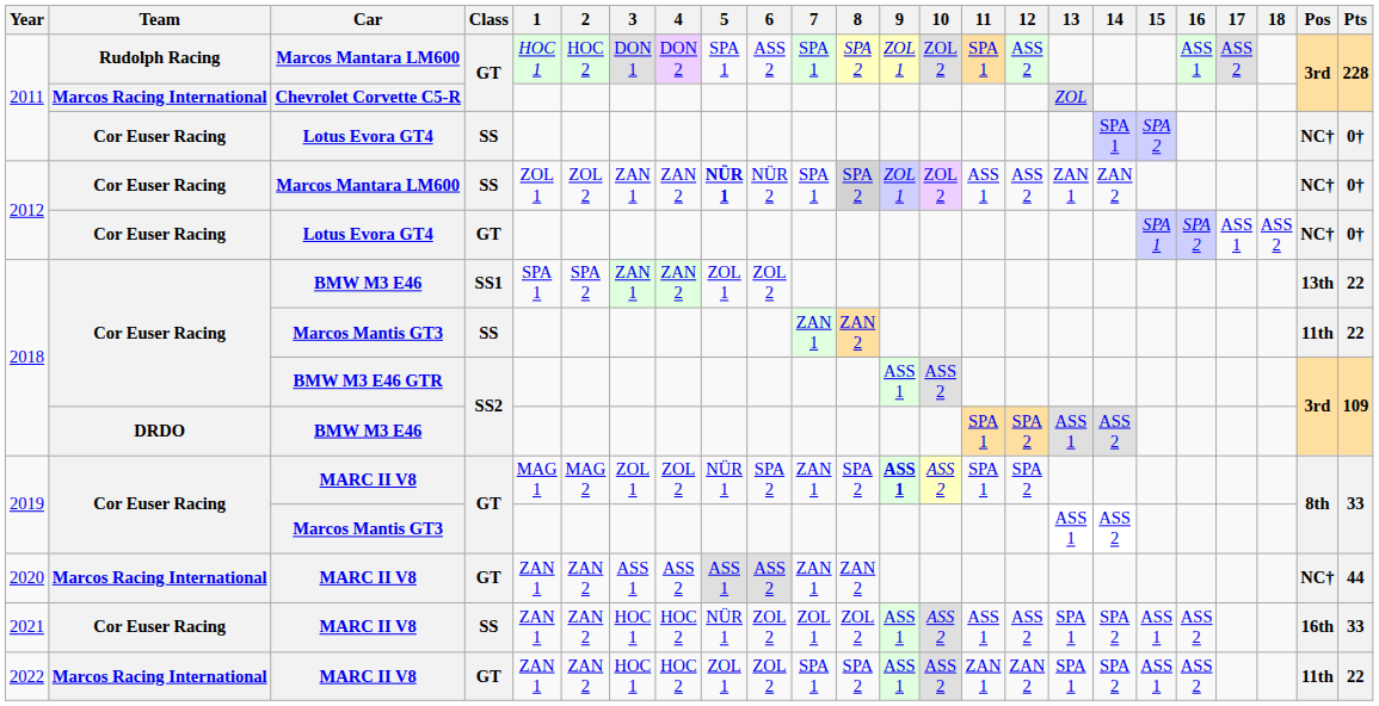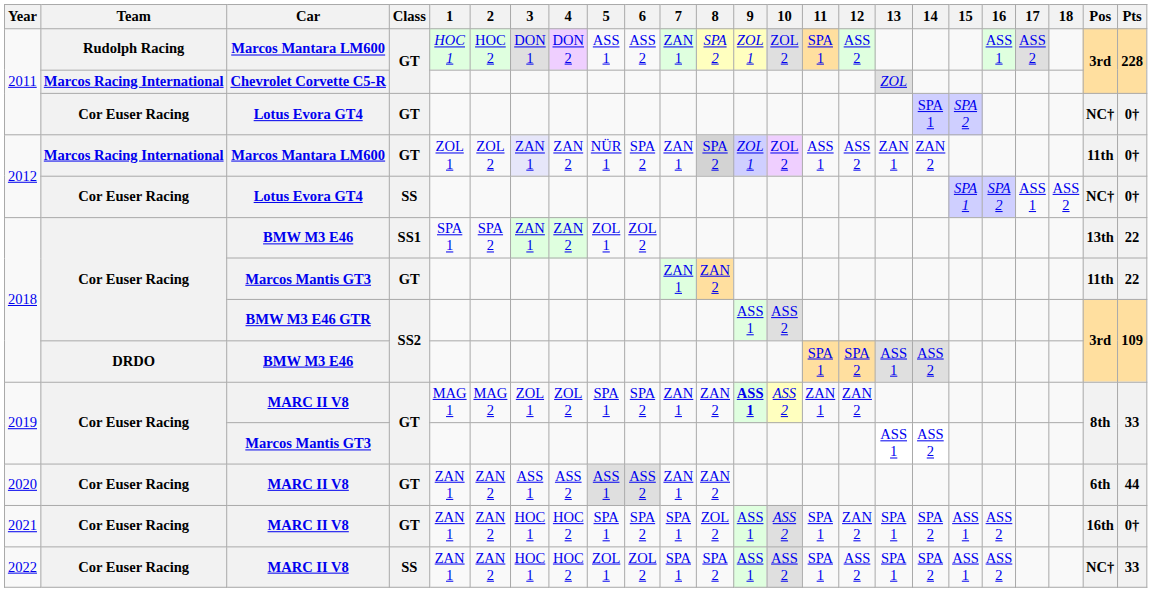2011 / Marcos Mantara LM600 | 5: SPA 1 -> ASS 1
2011 / Marcos Mantara LM600 | 7: SPA 1 -> ZAN 1
2011 / Lotus Evora GT4 | Class: SS -> GT
2012 / Marcos Mantara LM600 | Team: Cor Euser Racing -> Marcos Racing International
2012 / Marcos Mantara LM600 | Class: SS -> GT
2012 / Marcos Mantara LM600 | 3: no background -> lavender background
2012 / Marcos Mantara LM600 | 5: bold -> normal
2012 / Marcos Mantara LM600 | 6: NÜR 2 -> SPA 2
2012 / Marcos Mantara LM600 | 7: SPA 1 -> ZAN 1
2012 / Marcos Mantara LM600 | Pos: NC† -> 11th
2012 / Lotus Evora GT4 | Class: GT -> SS
2018 / Marcos Mantis GT3 | Class: SS -> GT
2019 / MARC II V8 | 5: NÜR 1 -> SPA 1
2019 / MARC II V8 | 8: SPA 2 -> ZAN 2
2019 / MARC II V8 | 11: SPA 1 -> ZAN 1
2019 / MARC II V8 | 12: SPA 2 -> ZAN 2
2020 | Team: Marcos Racing International -> Cor Euser Racing
2020 | Pos: NC† -> 6th
2021 | Class: SS -> GT
2021 | 5: NÜR 1 -> SPA 1
2021 | 6: ZOL 2 -> SPA 2
2021 | 7: ZOL 1 -> SPA 1
2021 | 11: ASS 1 -> SPA 1
2021 | 12: ASS 2 -> ZAN 2
2021 | Pts: 33 -> 0†
2022 | Team: Marcos Racing International -> Cor Euser Racing
2022 | Class: GT -> SS
2022 | 11: ZAN 1 -> SPA 1
2022 | 12: ZAN 2 -> ASS 2
2022 | Pos: 11th -> NC†
2022 | Pts: 22 -> 33
